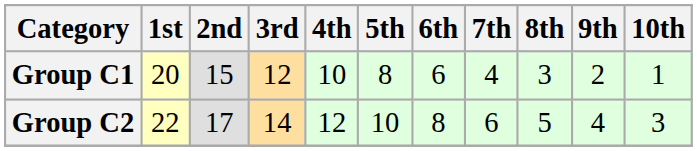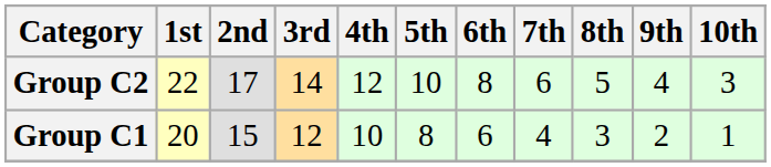rows swapped: Group C1 <-> Group C2
